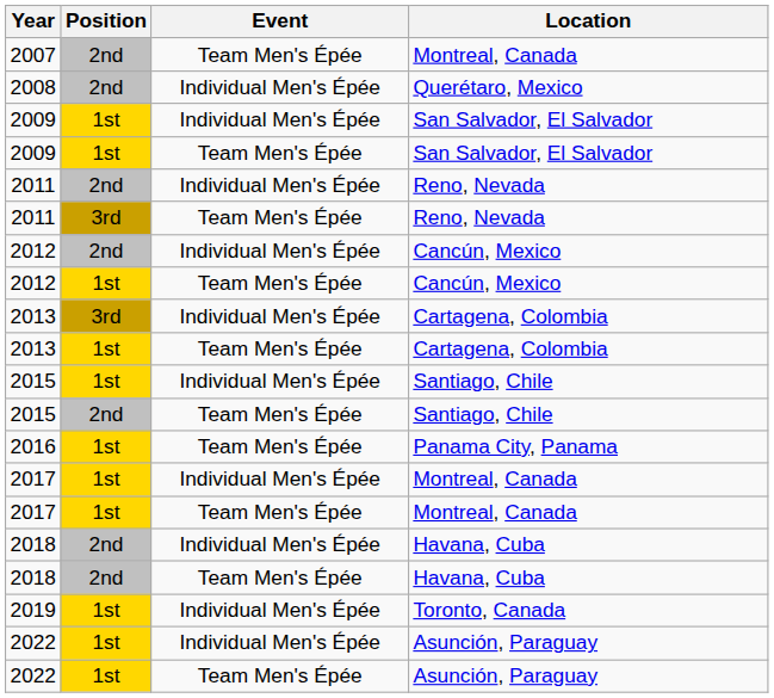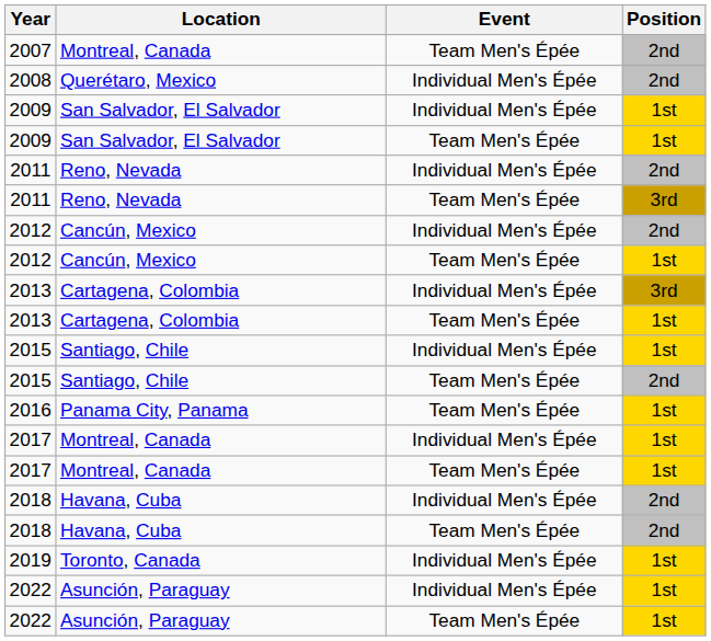columns swapped: Location <-> Position
